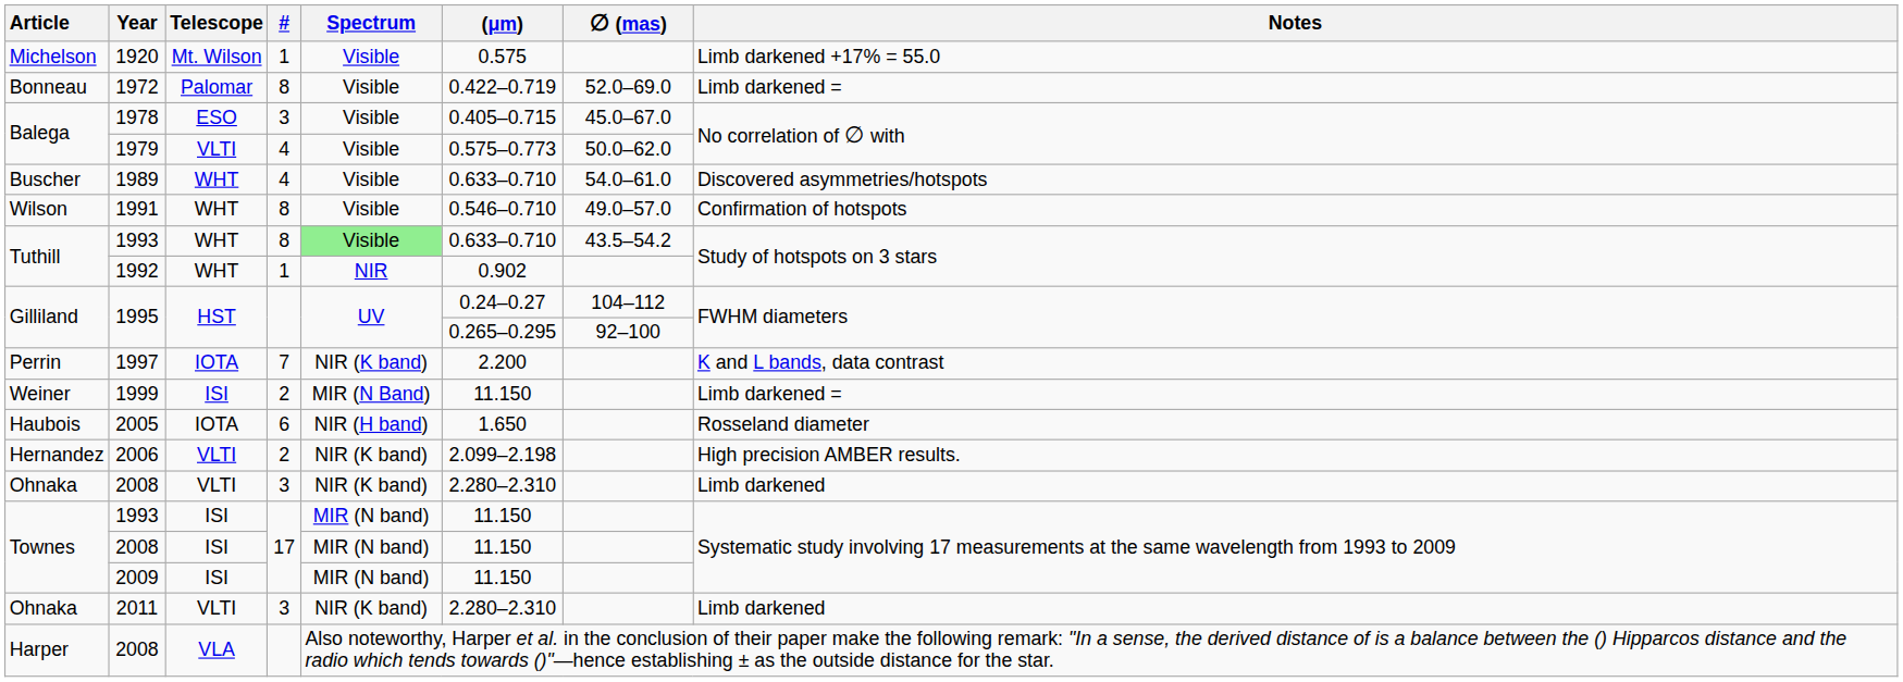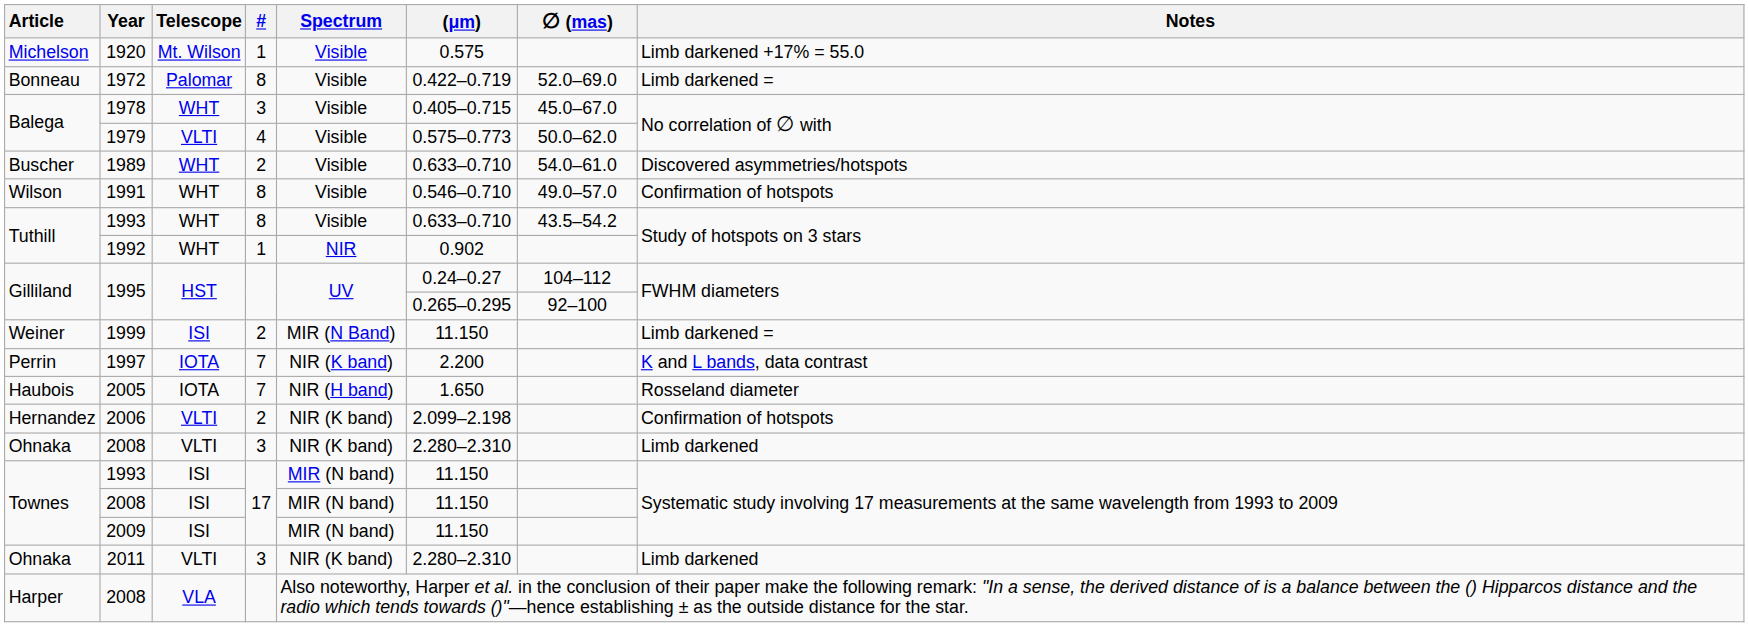1978 | Telescope: ESO -> WHT
1989 | #: 4 -> 2
Tuthill / 1993 | Spectrum: lightgreen background -> no background
rows swapped: 1999 <-> 1997
2005 | #: 6 -> 7
2006 | Notes: High precision AMBER results. -> Confirmation of hotspots
